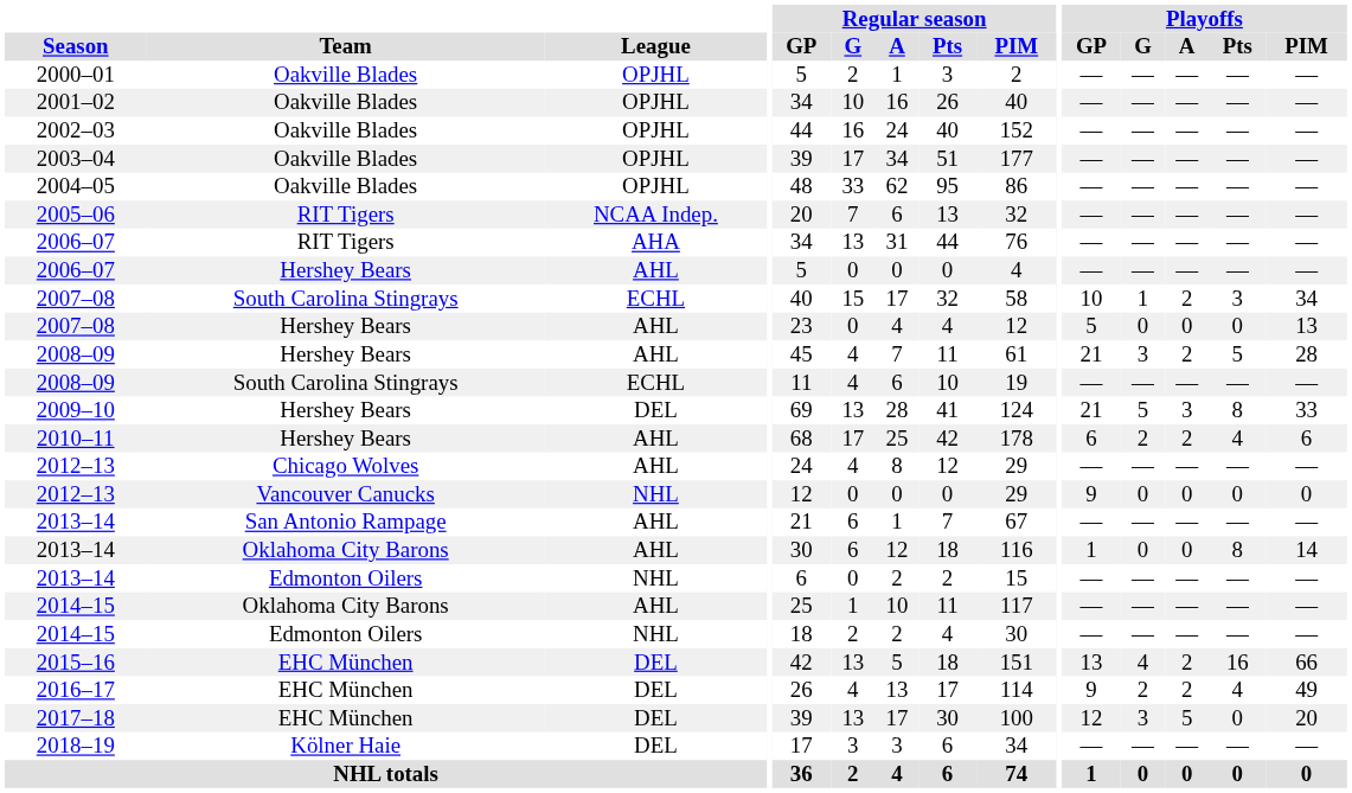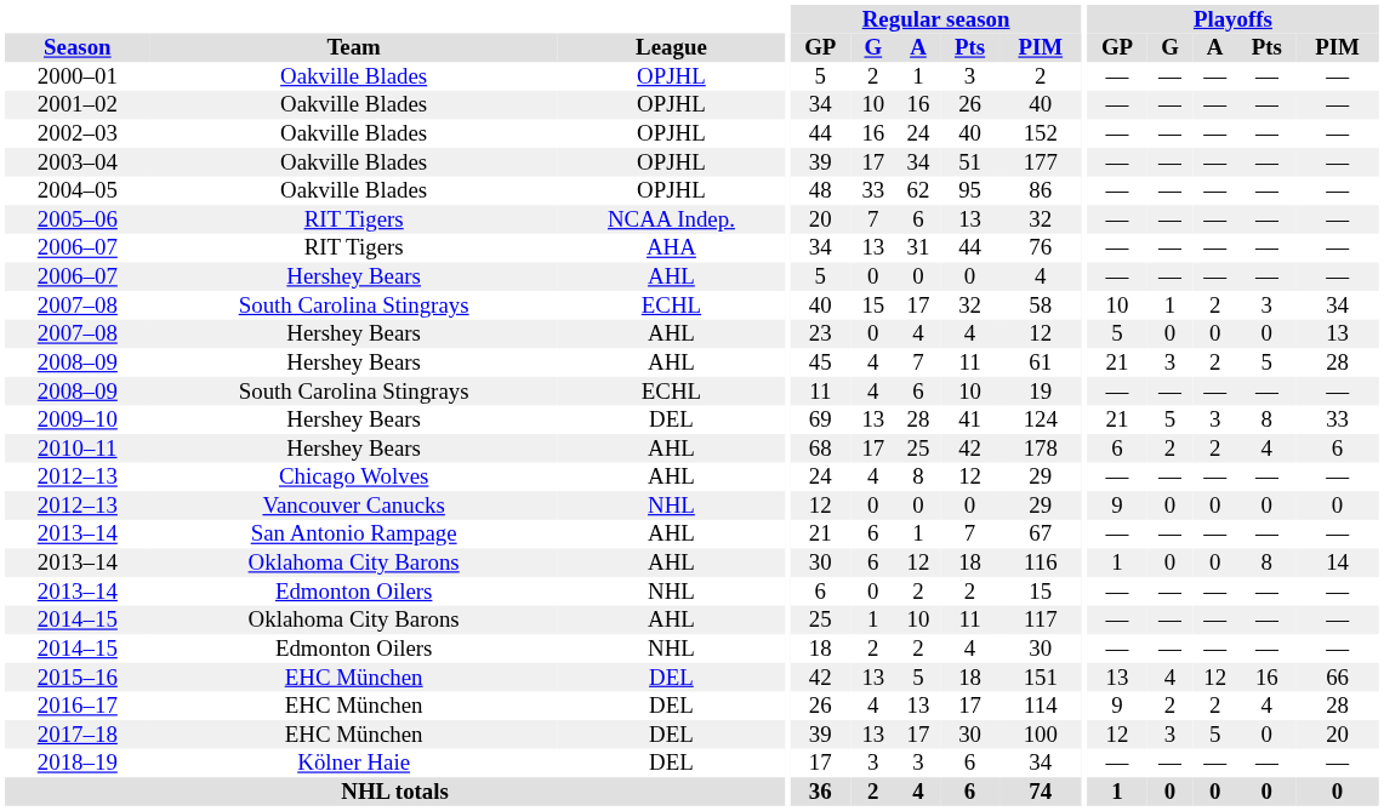2015–16 | Playoffs / A: 2 -> 12
2016–17 | Playoffs / PIM: 49 -> 28
